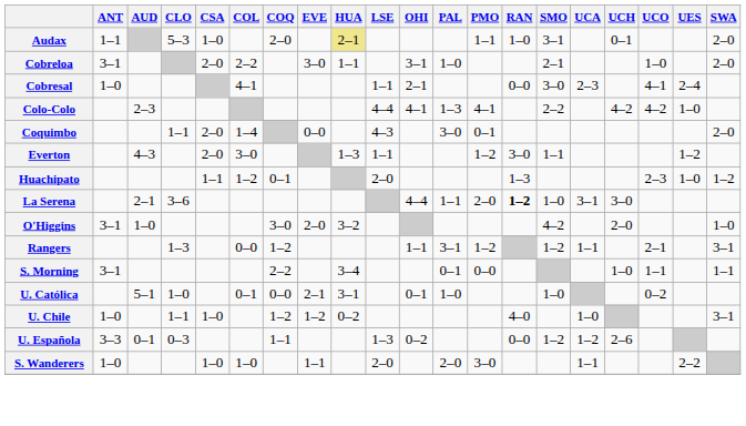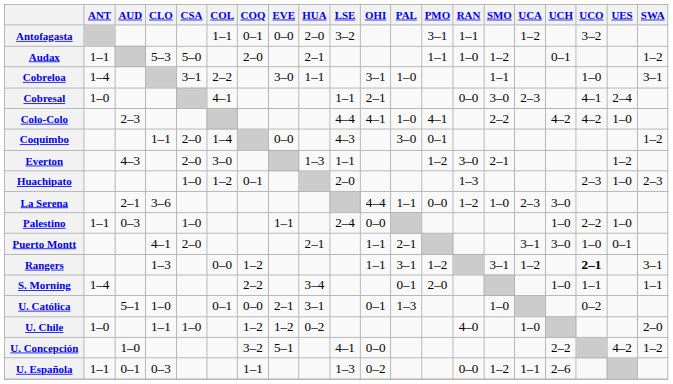+ row: Antofagasta | 1–1 | 0–1 | 0–0 | 2–0 | 3–2 | 3–1 | 1–1 | 1–2 | 3–2
Audax | CSA: 1–0 -> 5–0
Audax | HUA: khaki background -> no background
Audax | SMO: 3–1 -> 1–2
Audax | SWA: 2–0 -> 1–2
Cobreloa | ANT: 3–1 -> 1–4
Cobreloa | CSA: 2–0 -> 3–1
Cobreloa | SMO: 2–1 -> 1–1
Cobreloa | SWA: 2–0 -> 3–1
Colo-Colo | PAL: 1–3 -> 1–0
Coquimbo | SWA: 2–0 -> 1–2
Everton | SMO: 1–1 -> 2–1
Huachipato | CSA: 1–1 -> 1–0
Huachipato | SWA: 1–2 -> 2–3
La Serena | PMO: 2–0 -> 0–0
La Serena | RAN: bold -> normal
La Serena | UCA: 3–1 -> 2–3
- row: O'Higgins | 3–1 | 1–0 | 3–0 | 2–0 | 3–2 | 4–2 | 2–0 | 1–0
+ row: Palestino | 1–1 | 0–3 | 1–0 | 1–1 | 2–4 | 0–0 | 1–0 | 2–2 | 1–0
+ row: Puerto Montt | 4–1 | 2–0 | 2–1 | 1–1 | 2–1 | 3–1 | 3–0 | 1–0 | 0–1
Rangers | SMO: 1–2 -> 3–1
Rangers | UCA: 1–1 -> 1–2
Rangers | UCO: normal -> bold
S. Morning | ANT: 3–1 -> 1–4
S. Morning | PMO: 0–0 -> 2–0
U. Católica | PAL: 1–0 -> 1–3
U. Chile | SWA: 3–1 -> 2–0
+ row: U. Concepción | 1–0 | 3–2 | 5–1 | 4–1 | 0–0 | 2–2 | 4–2 | 1–2
U. Española | ANT: 3–3 -> 1–1
U. Española | UCA: 1–2 -> 1–1
- row: S. Wanderers | 1–0 | 1–0 | 1–0 | 1–1 | 2–0 | 2–0 | 3–0 | 1–1 | 2–2
